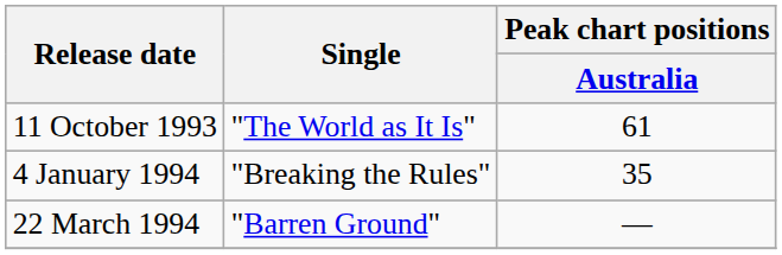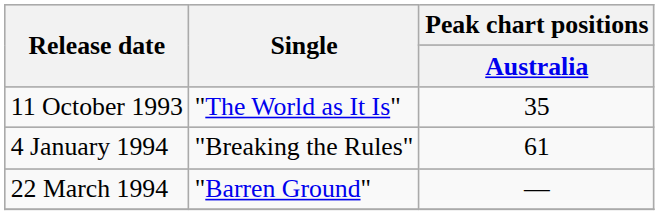11 October 1993 | Peak chart positions / Australia: 61 -> 35
4 January 1994 | Peak chart positions / Australia: 35 -> 61
